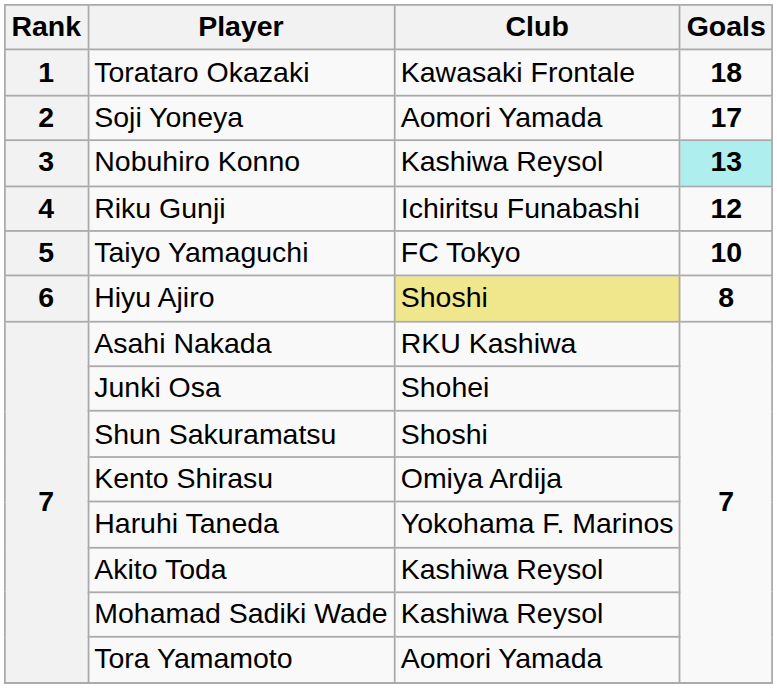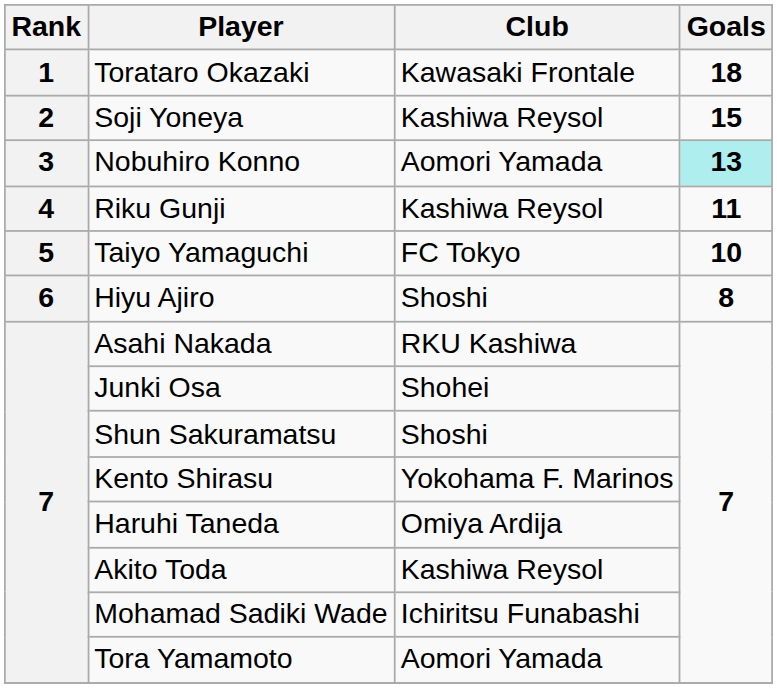Soji Yoneya | Club: Aomori Yamada -> Kashiwa Reysol
Soji Yoneya | Goals: 17 -> 15
Nobuhiro Konno | Club: Kashiwa Reysol -> Aomori Yamada
Riku Gunji | Club: Ichiritsu Funabashi -> Kashiwa Reysol
Riku Gunji | Goals: 12 -> 11
Hiyu Ajiro | Club: khaki background -> no background
Kento Shirasu | Club: Omiya Ardija -> Yokohama F. Marinos
Haruhi Taneda | Club: Yokohama F. Marinos -> Omiya Ardija
Mohamad Sadiki Wade | Club: Kashiwa Reysol -> Ichiritsu Funabashi
